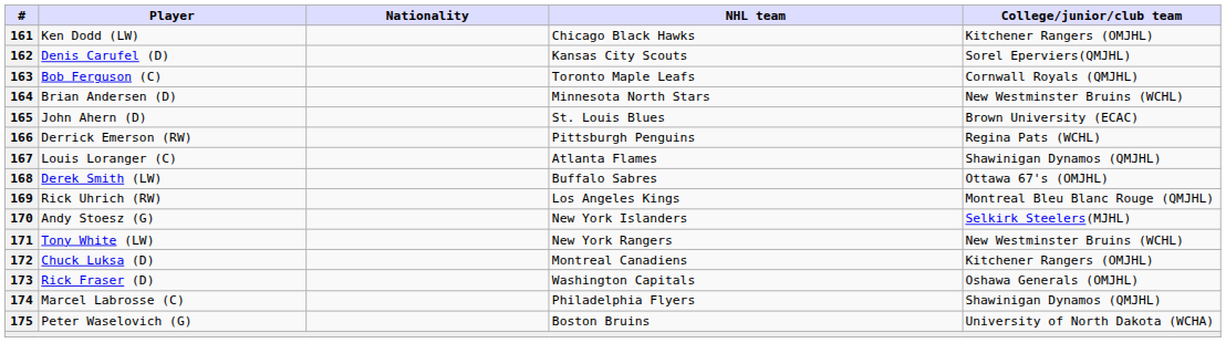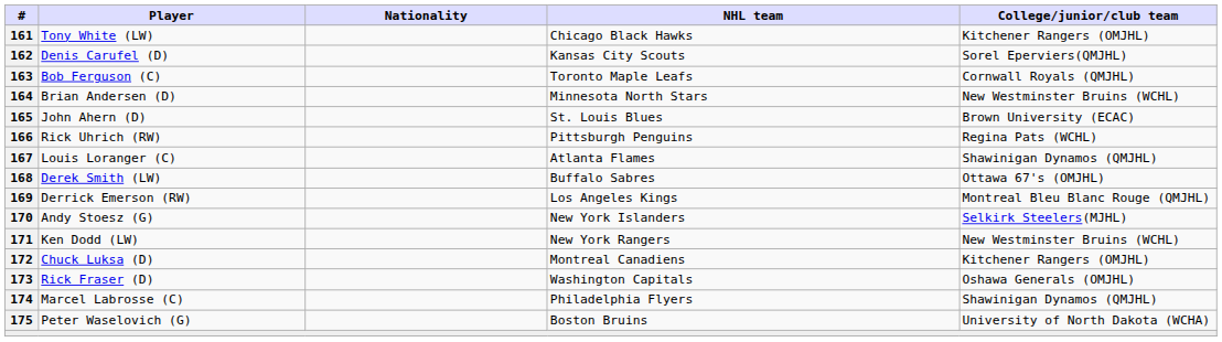161 | Player: Ken Dodd (LW) -> Tony White (LW)
166 | Player: Derrick Emerson (RW) -> Rick Uhrich (RW)
169 | Player: Rick Uhrich (RW) -> Derrick Emerson (RW)
171 | Player: Tony White (LW) -> Ken Dodd (LW)
